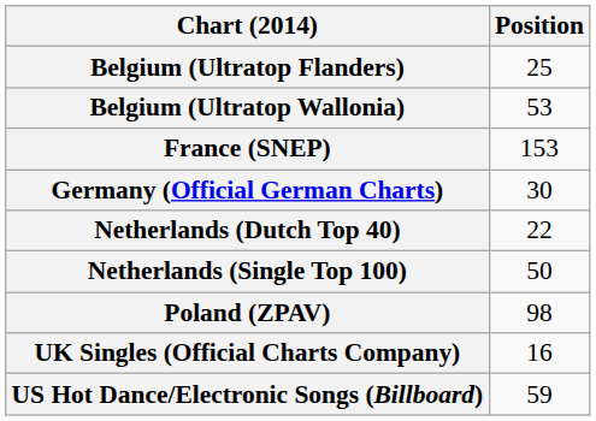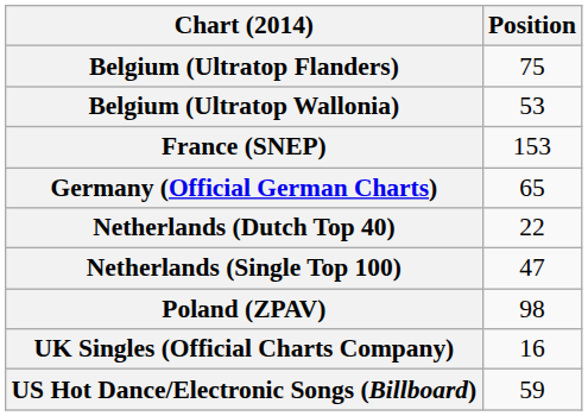Belgium (Ultratop Flanders) | Position: 25 -> 75
Germany (Official German Charts) | Position: 30 -> 65
Netherlands (Single Top 100) | Position: 50 -> 47
